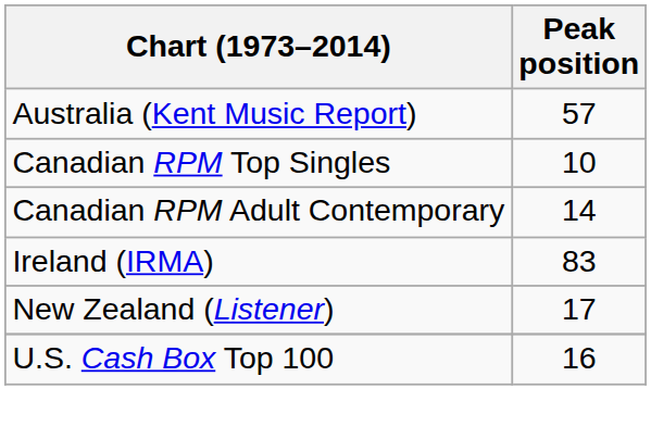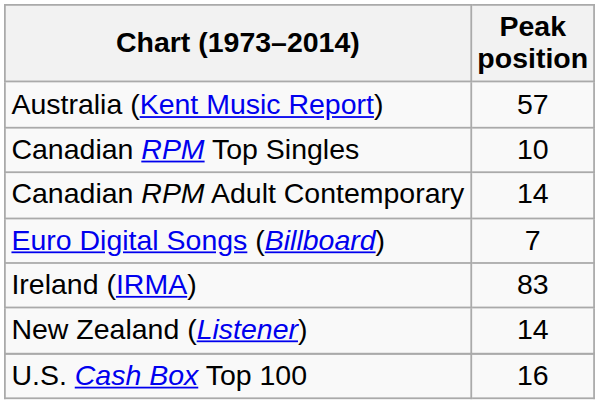+ row: Euro Digital Songs (Billboard) | 7
New Zealand (Listener) | Peak position: 17 -> 14
